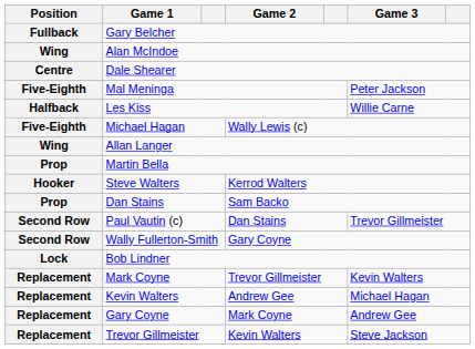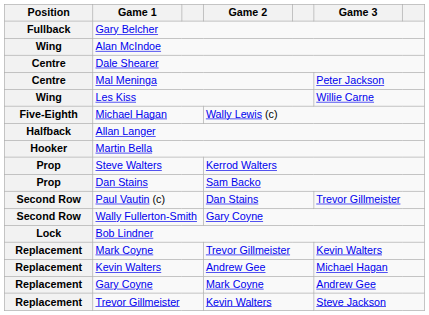Mal Meninga | Position: Five-Eighth -> Centre
Les Kiss | Position: Halfback -> Wing
Allan Langer | Position: Wing -> Halfback
Martin Bella | Position: Prop -> Hooker
Steve Walters | Position: Hooker -> Prop
